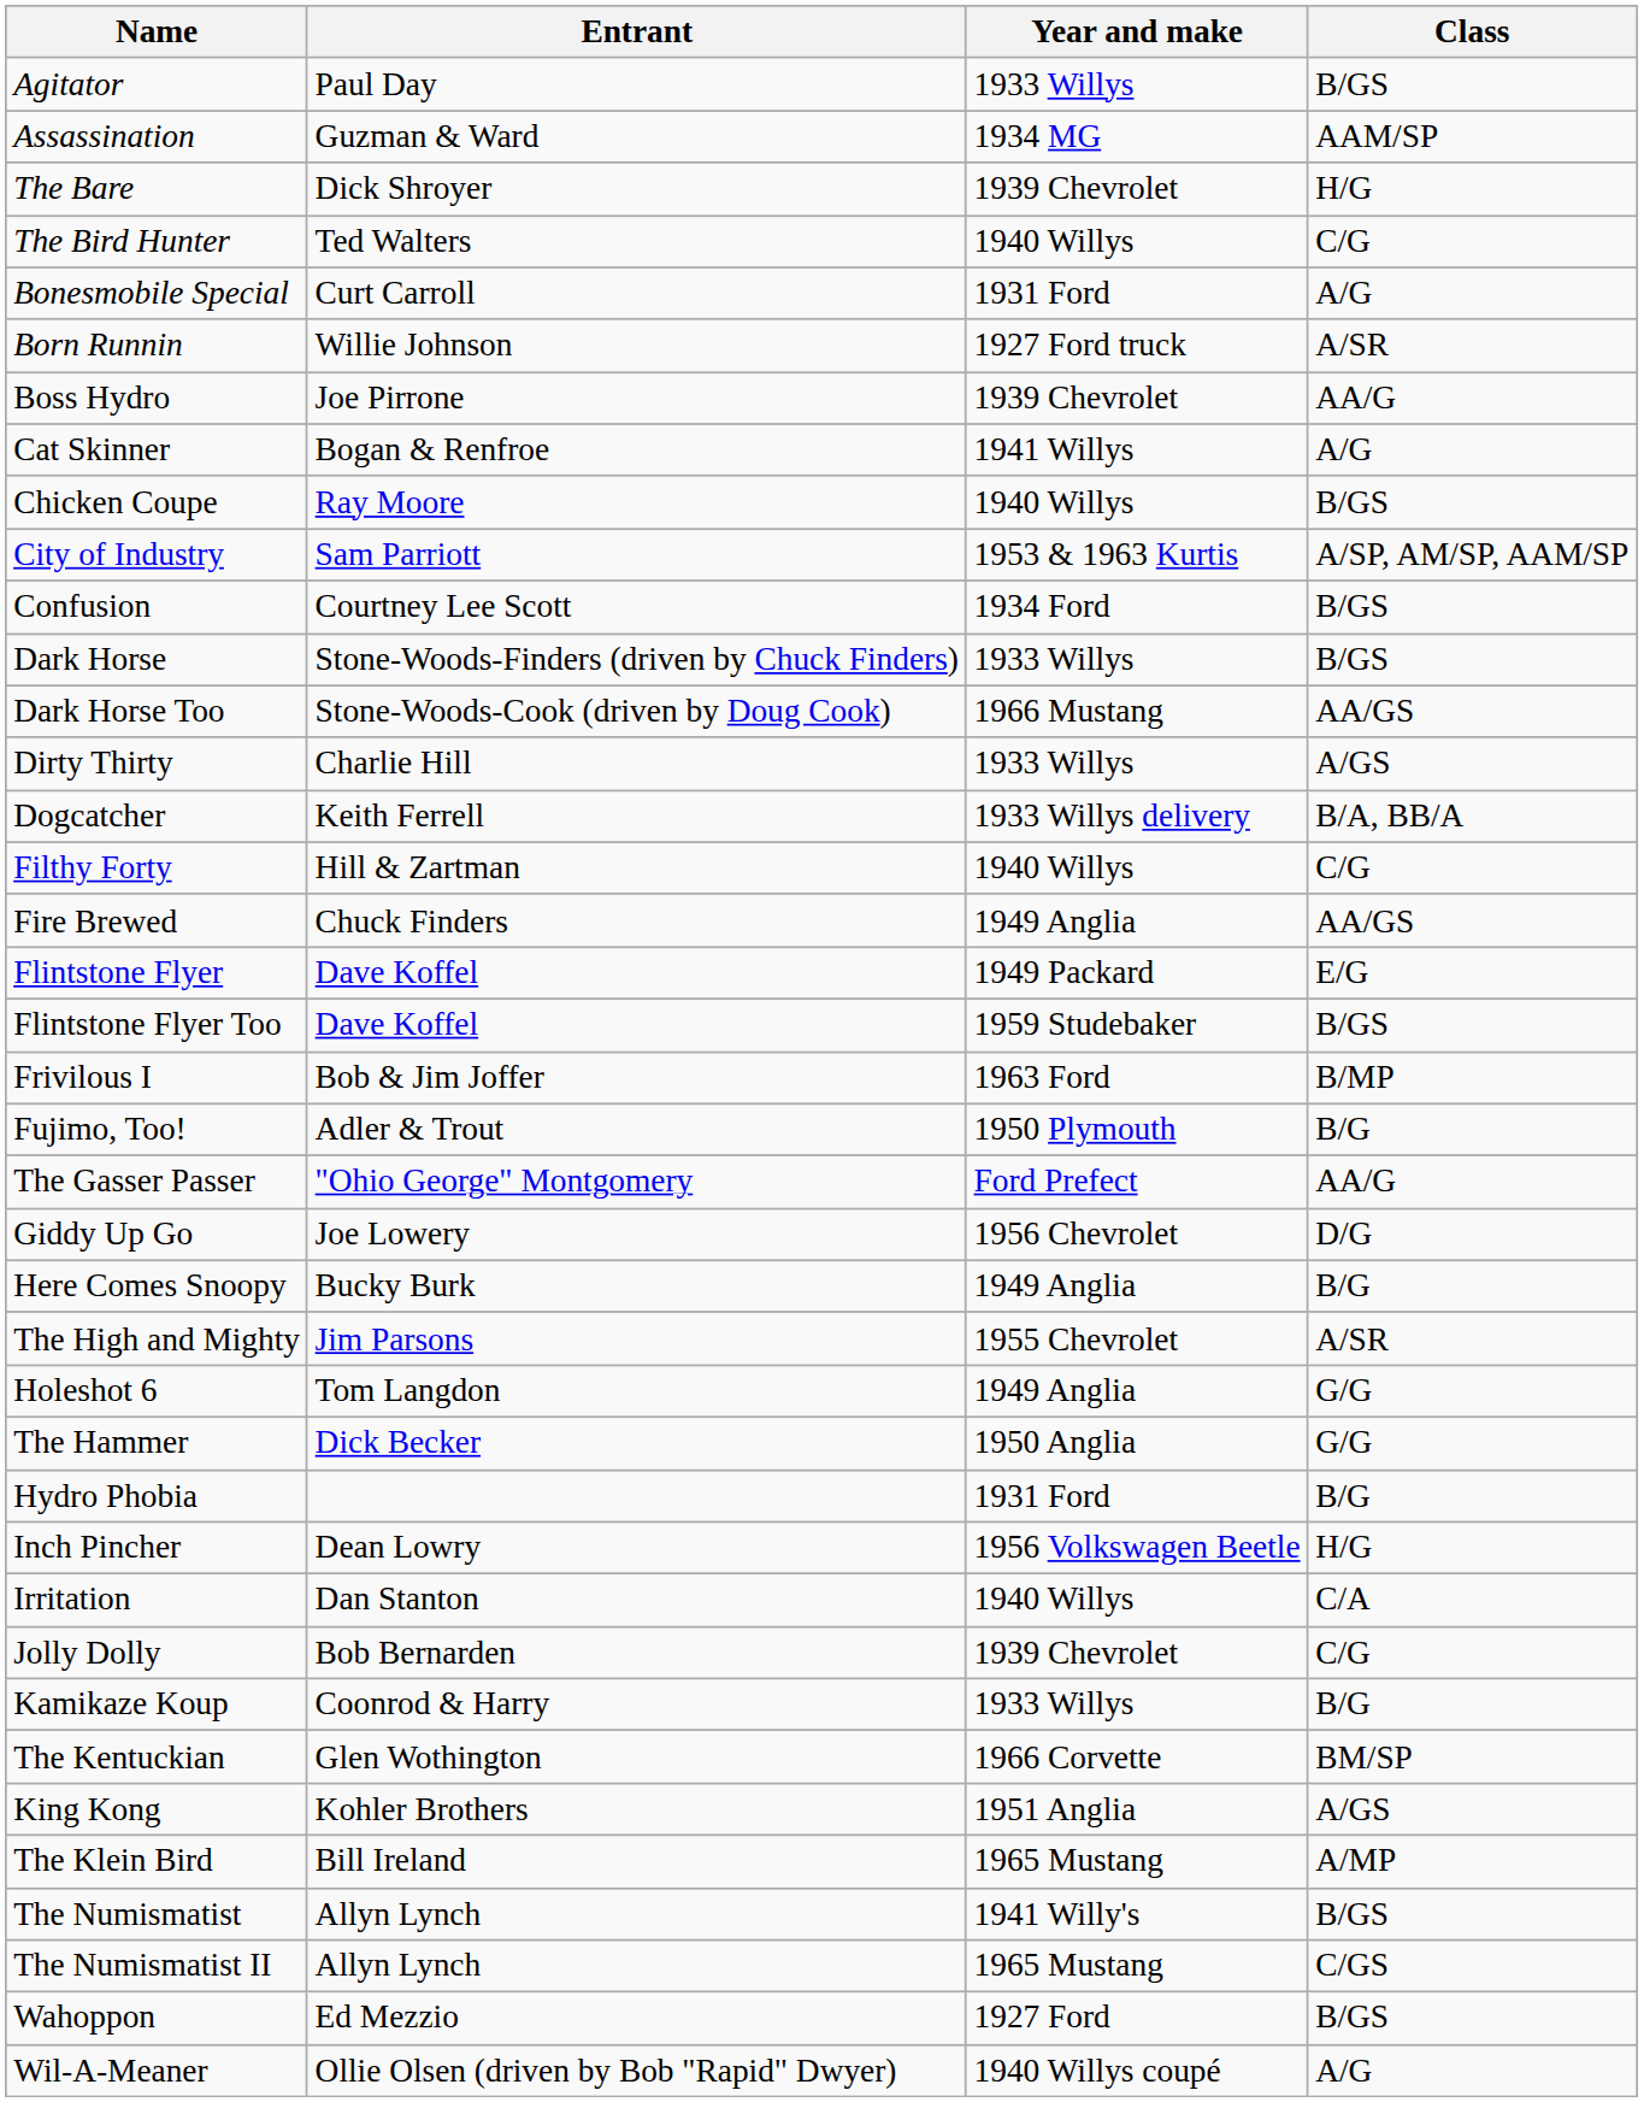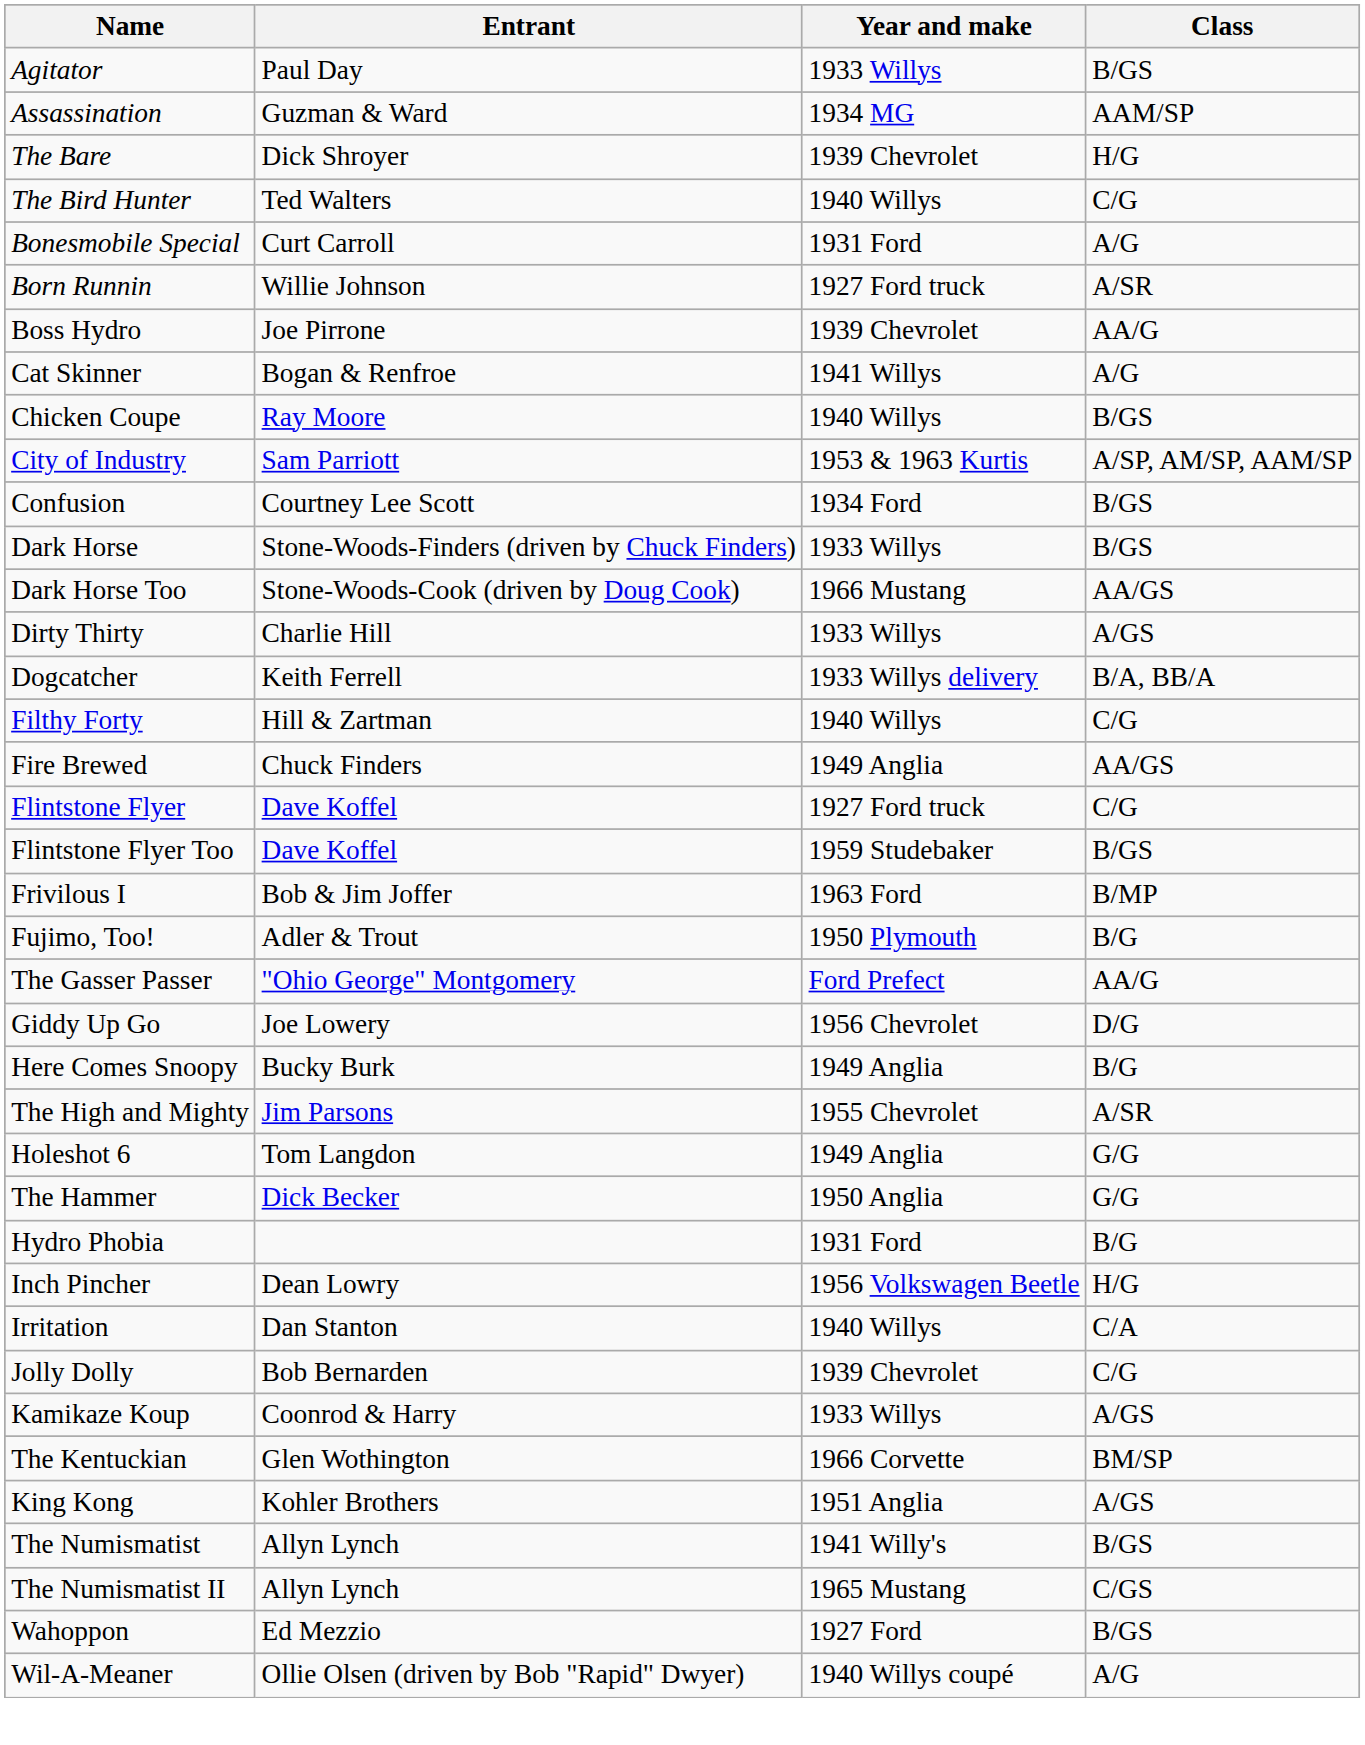Flintstone Flyer | Year and make: 1949 Packard -> 1927 Ford truck
Flintstone Flyer | Class: E/G -> C/G
Kamikaze Koup | Class: B/G -> A/GS
- row: The Klein Bird | Bill Ireland | 1965 Mustang | A/MP
